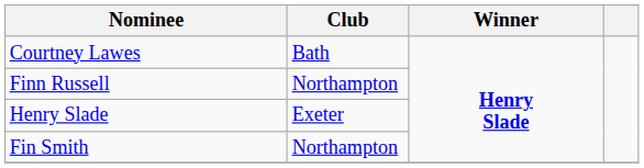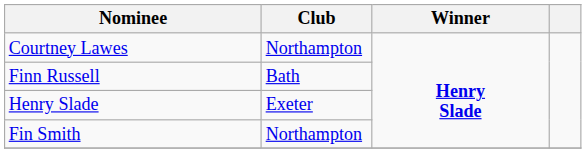Courtney Lawes | Club: Bath -> Northampton
Finn Russell | Club: Northampton -> Bath
